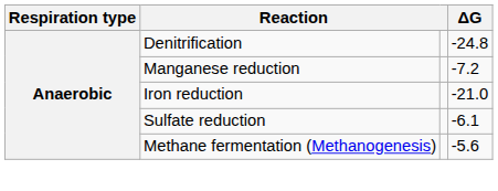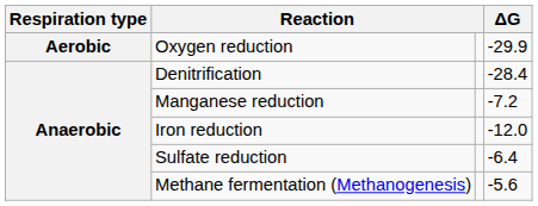+ row: Aerobic | Oxygen reduction | -29.9
Denitrification | ΔG: -24.8 -> -28.4
Iron reduction | ΔG: -21.0 -> -12.0
Sulfate reduction | ΔG: -6.1 -> -6.4
